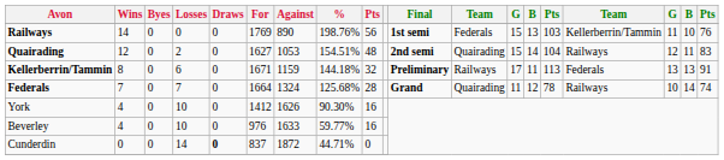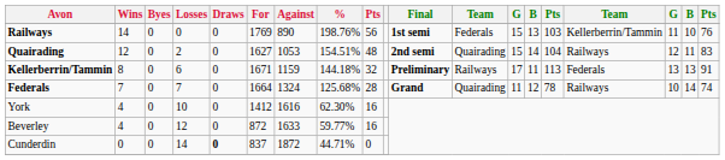York | Against: 1626 -> 1616
York | %: 90.30% -> 62.30%
Beverley | Losses: 10 -> 12
Beverley | For: 976 -> 872
